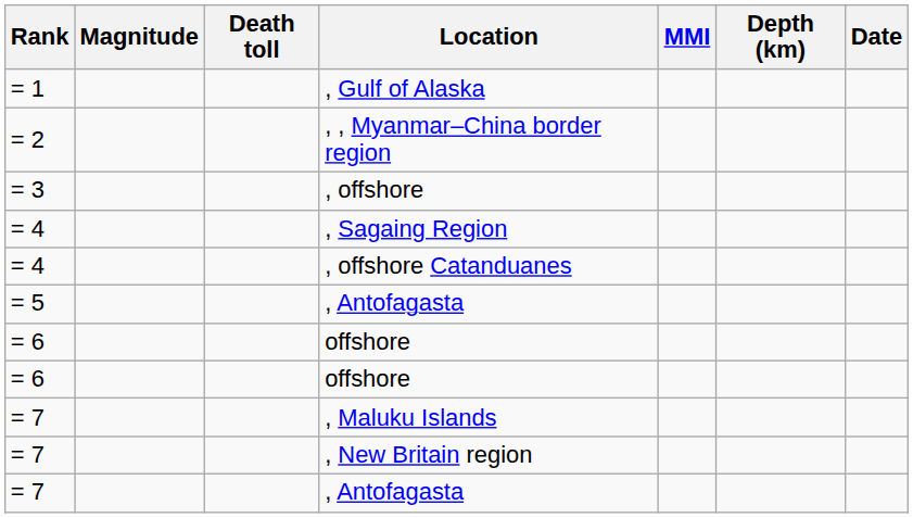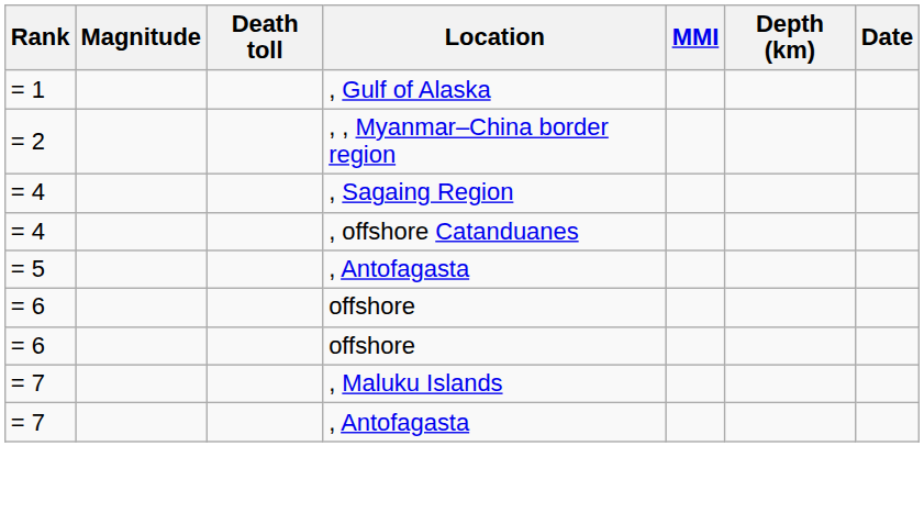- row: = 3 | , offshore
- row: = 7 | , New Britain region
